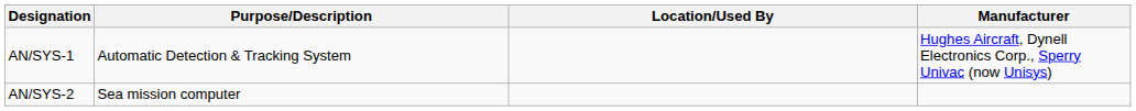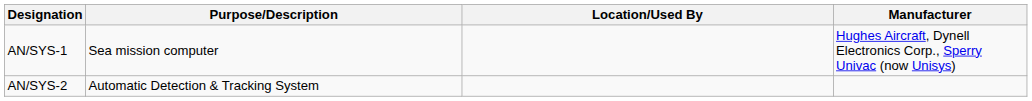AN/SYS-1 | Purpose/Description: Automatic Detection & Tracking System -> Sea mission computer
AN/SYS-2 | Purpose/Description: Sea mission computer -> Automatic Detection & Tracking System
